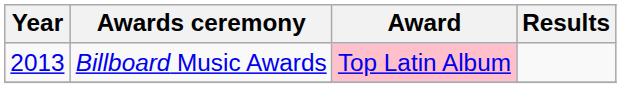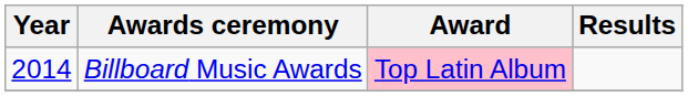Billboard Music Awards | Year: 2013 -> 2014
